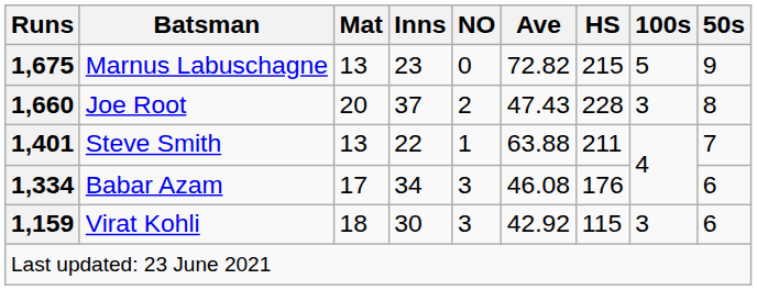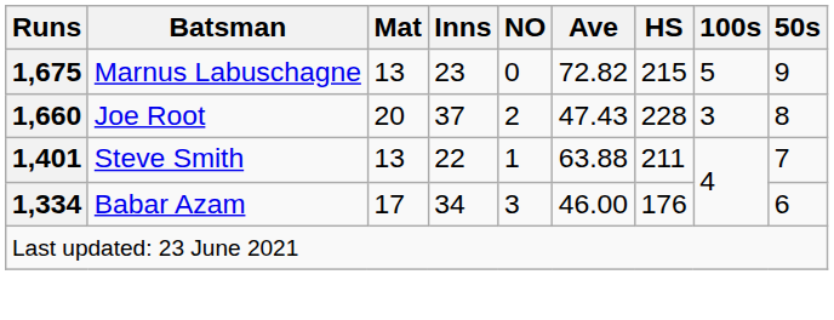Babar Azam | Ave: 46.08 -> 46.00
- row: 1,159 | Virat Kohli | 18 | 30 | 3 | 42.92 | 115 | 3 | 6
